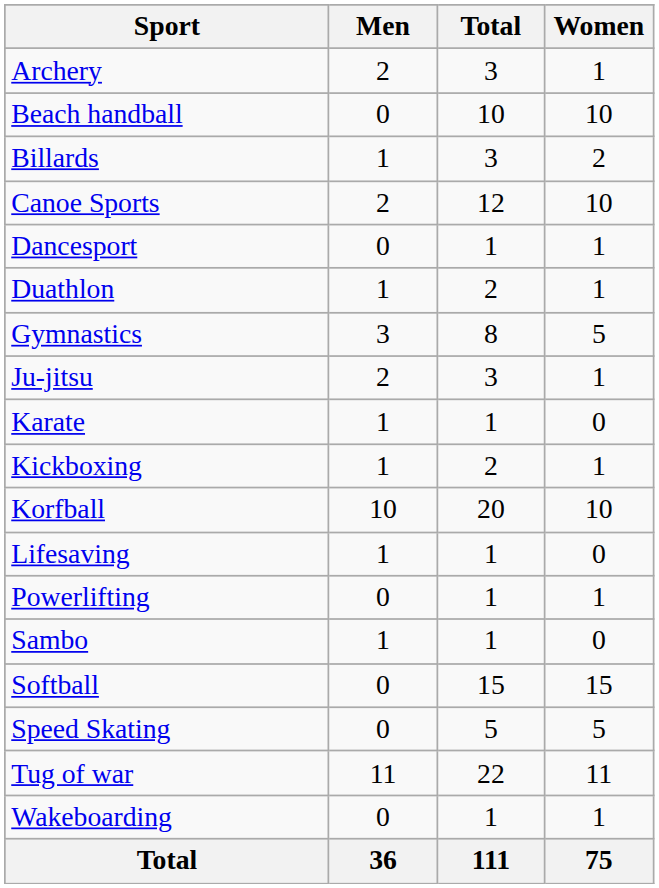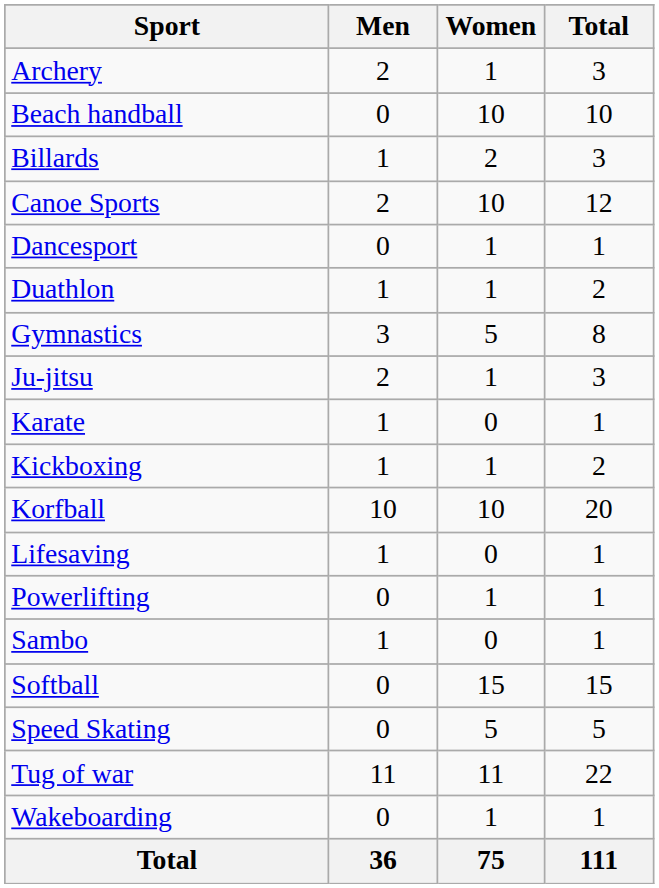columns swapped: Women <-> Total
